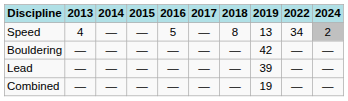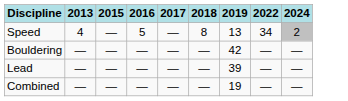- column: 2014 | — | — | — | —
